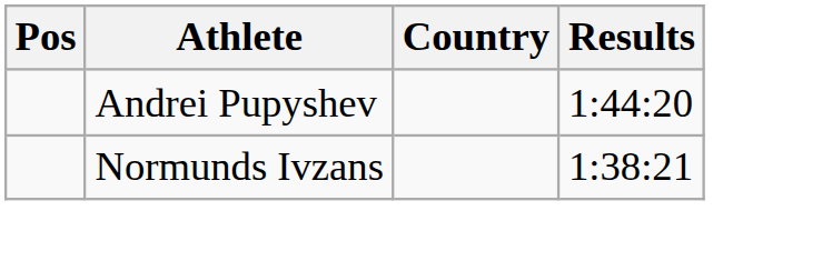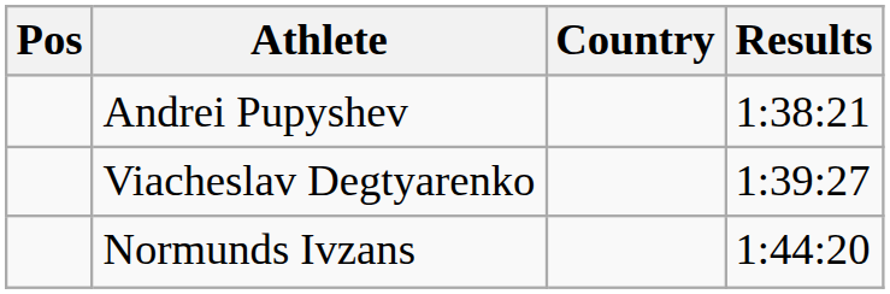Andrei Pupyshev | Results: 1:44:20 -> 1:38:21
+ row: Viacheslav Degtyarenko | 1:39:27
Normunds Ivzans | Results: 1:38:21 -> 1:44:20
